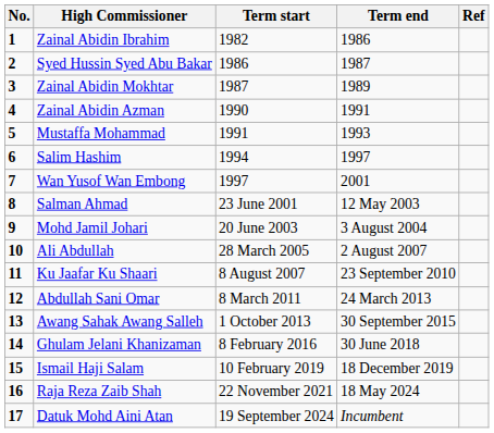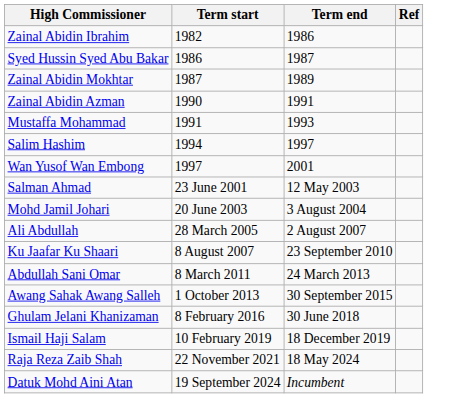- column: No. | 1 | 2 | 3 | 4 | 5 | 6 | 7 | 8 | 9 | 10 | 11 | 12 | 13 | 14 | 15 | 16 | 17
